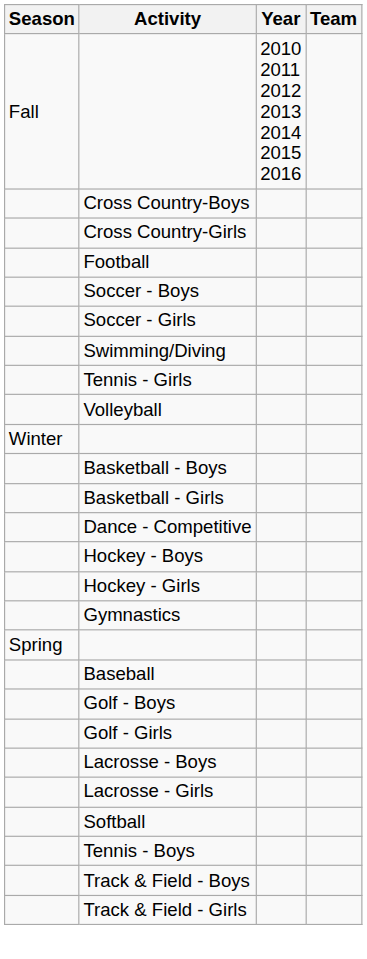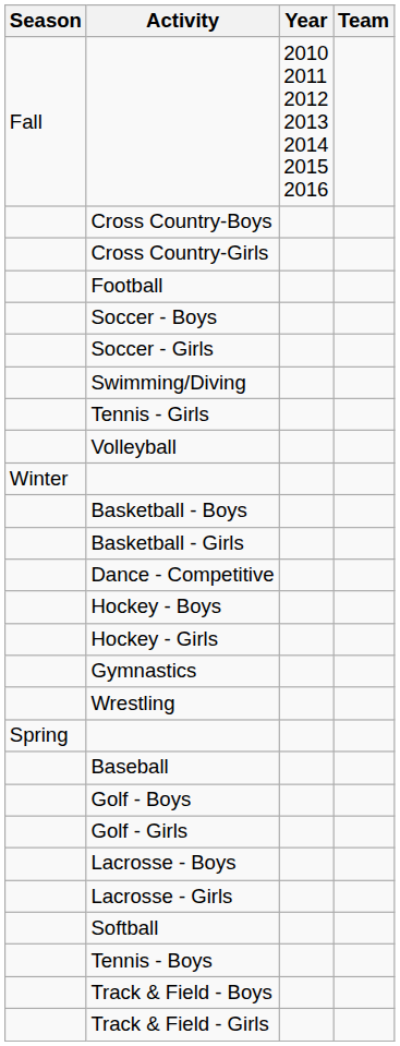+ row: Wrestling
